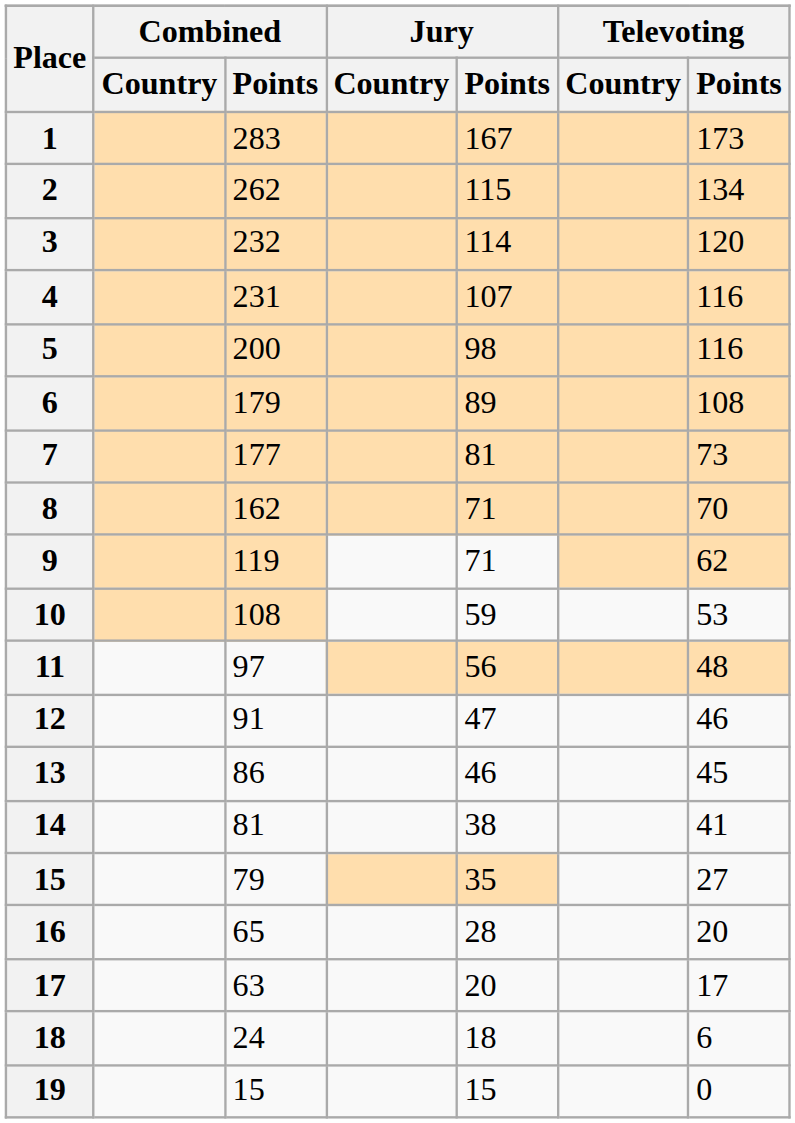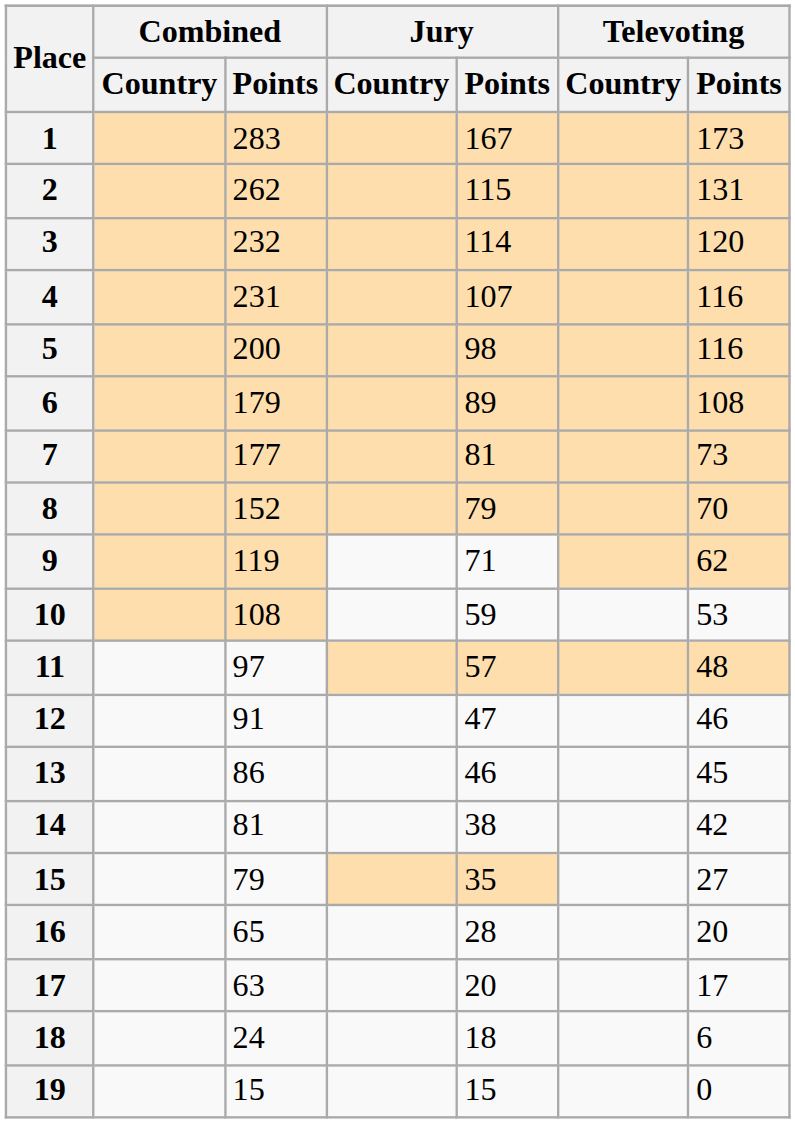2 | Televoting / Points: 134 -> 131
8 | Combined / Points: 162 -> 152
8 | Jury / Points: 71 -> 79
11 | Jury / Points: 56 -> 57
14 | Televoting / Points: 41 -> 42
